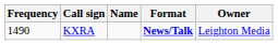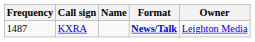KXRA | Frequency: 1490 -> 1487
